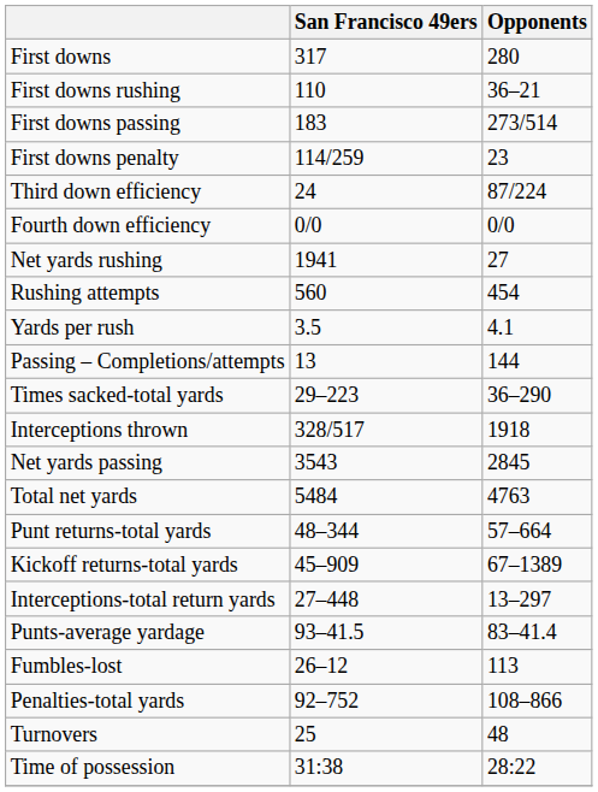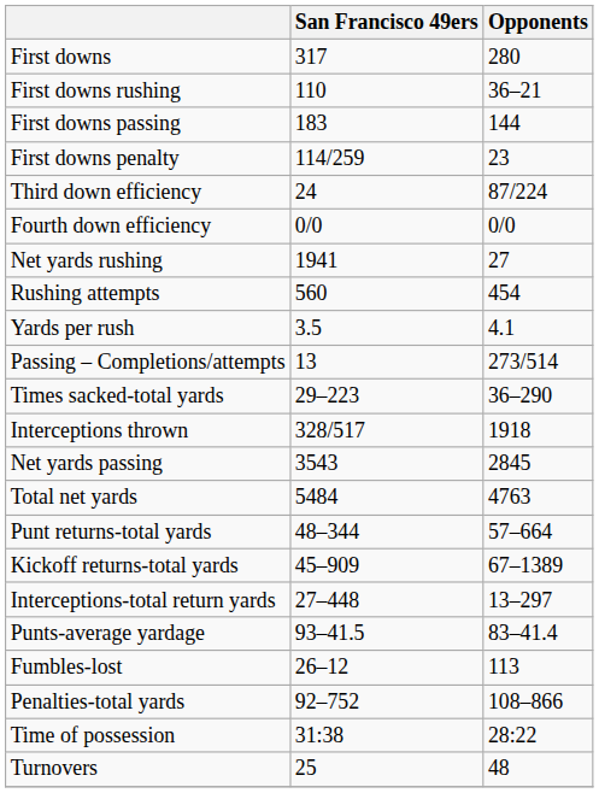First downs passing | Opponents: 273/514 -> 144
Passing – Completions/attempts | Opponents: 144 -> 273/514
rows swapped: Time of possession <-> Turnovers
